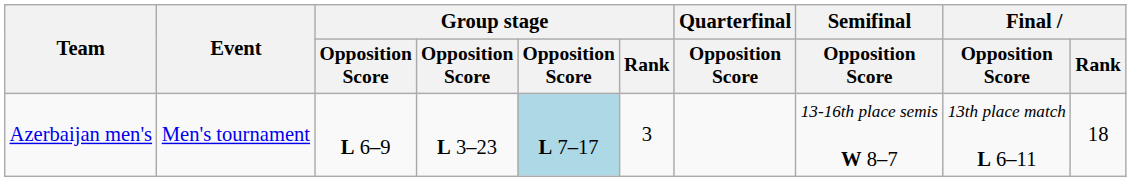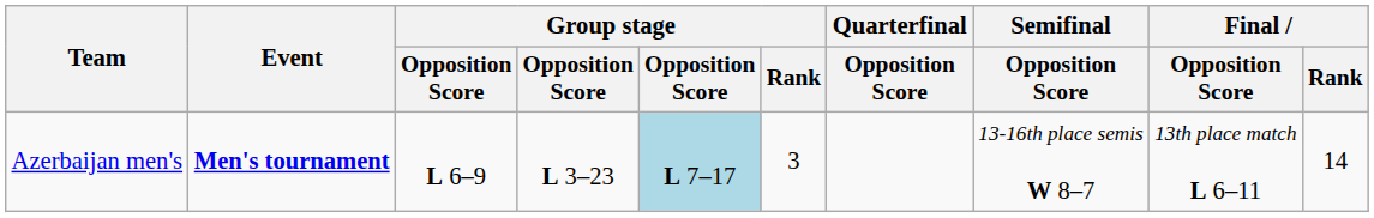Azerbaijan men's | Event: normal -> bold
Azerbaijan men's | Final / Rank: 18 -> 14
